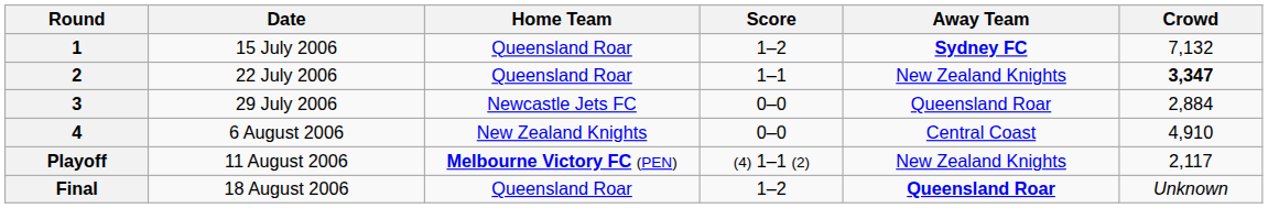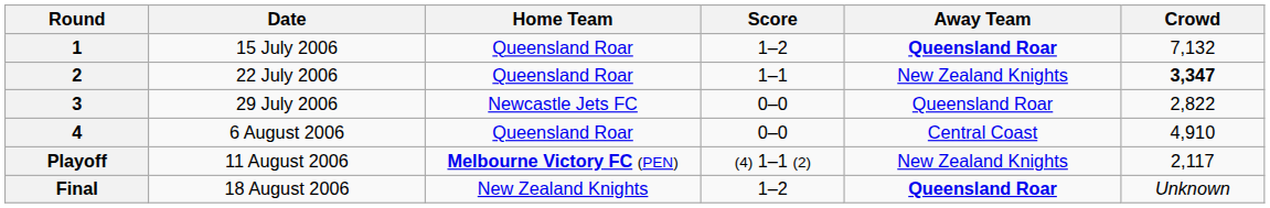1 | Away Team: Sydney FC -> Queensland Roar
3 | Crowd: 2,884 -> 2,822
4 | Home Team: New Zealand Knights -> Queensland Roar
Final | Home Team: Queensland Roar -> New Zealand Knights
